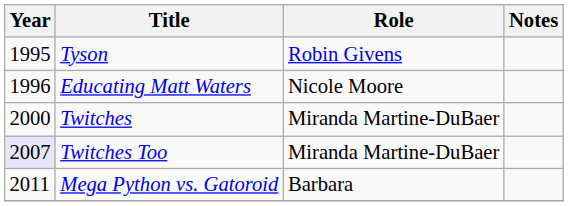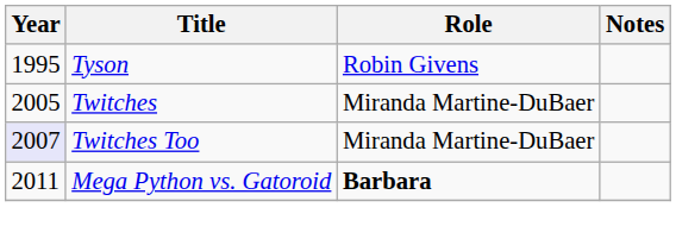- row: 1996 | Educating Matt Waters | Nicole Moore
Twitches | Year: 2000 -> 2005
Mega Python vs. Gatoroid | Role: normal -> bold
